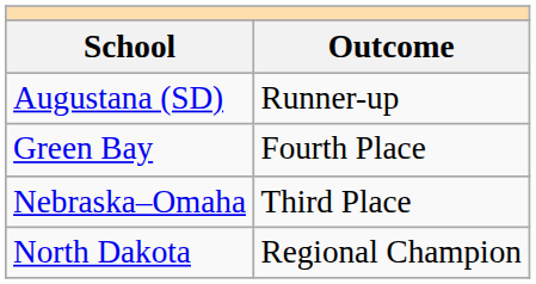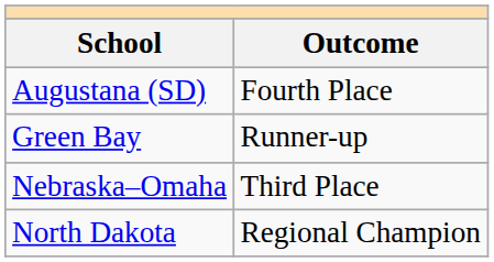Augustana (SD) | Outcome: Runner-up -> Fourth Place
Green Bay | Outcome: Fourth Place -> Runner-up
